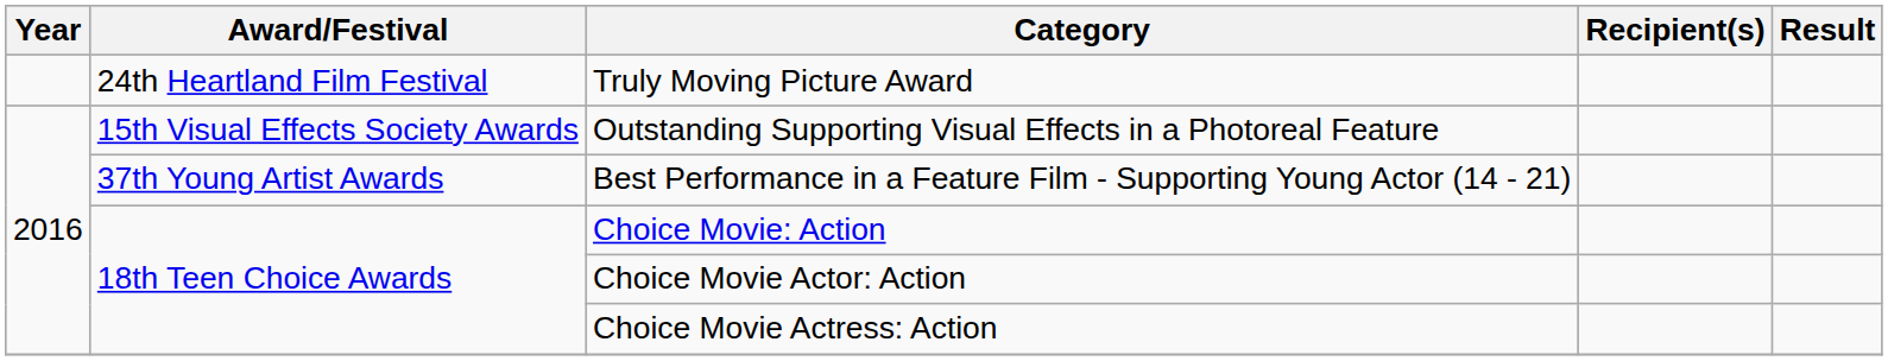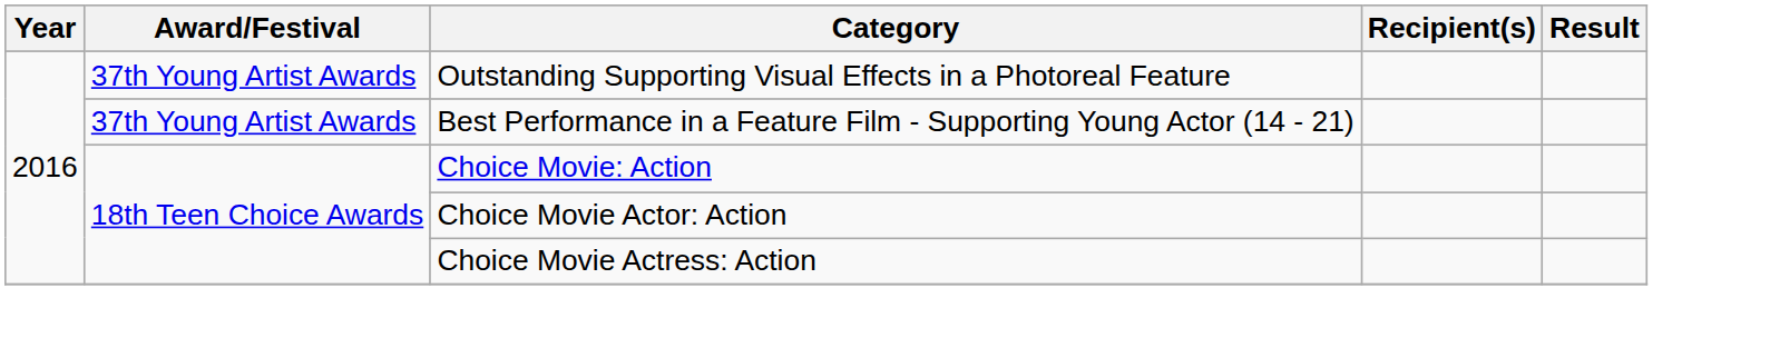- row: 24th Heartland Film Festival | Truly Moving Picture Award
Outstanding Supporting Visual Effects in a Photoreal Feature | Award/Festival: 15th Visual Effects Society Awards -> 37th Young Artist Awards
